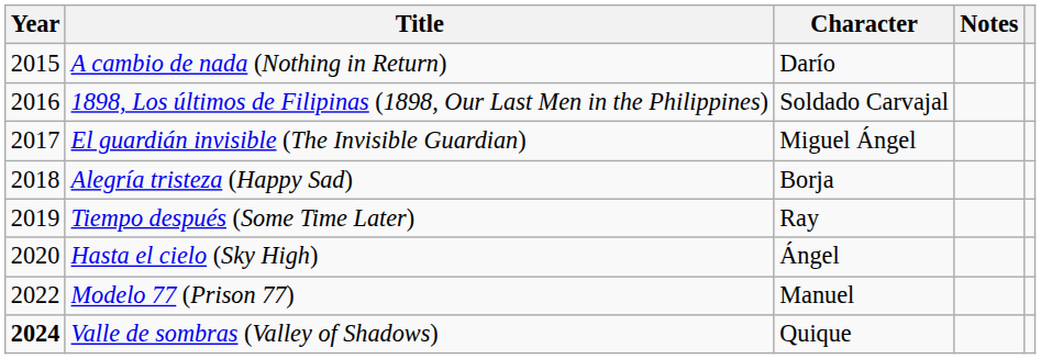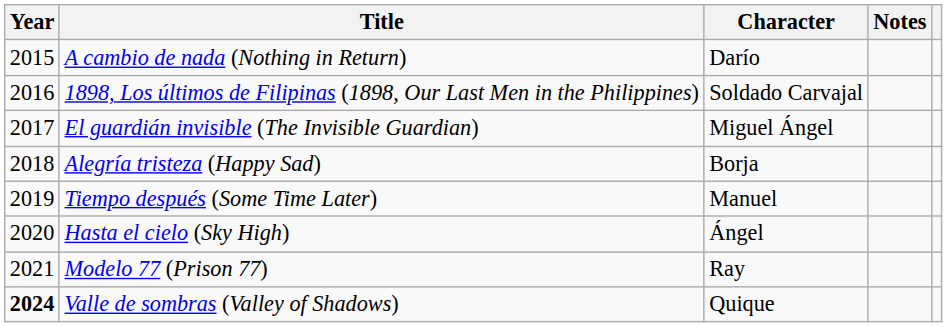Tiempo después (Some Time Later) | Character: Ray -> Manuel
Modelo 77 (Prison 77) | Year: 2022 -> 2021
Modelo 77 (Prison 77) | Character: Manuel -> Ray
